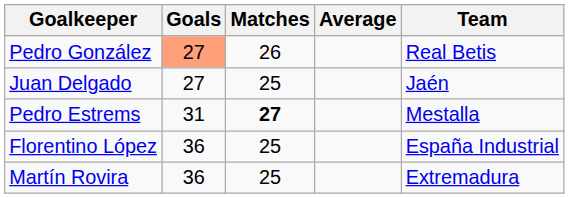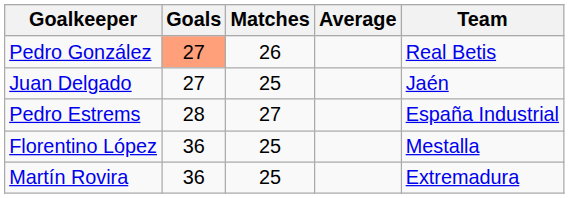Pedro Estrems | Goals: 31 -> 28
Pedro Estrems | Matches: bold -> normal
Pedro Estrems | Team: Mestalla -> España Industrial
Florentino López | Team: España Industrial -> Mestalla
